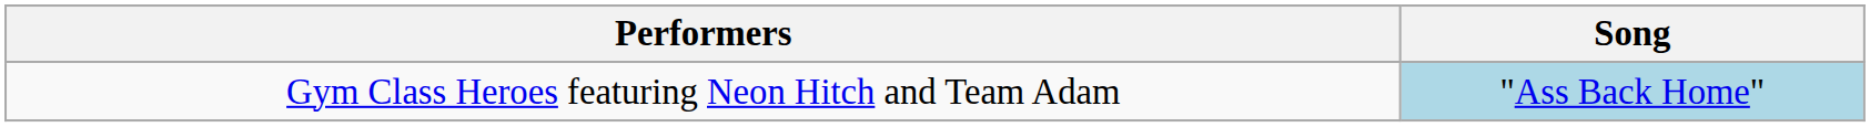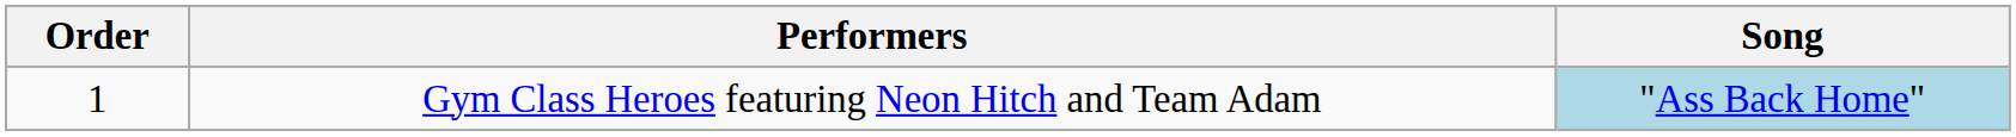+ column: Order | 1
